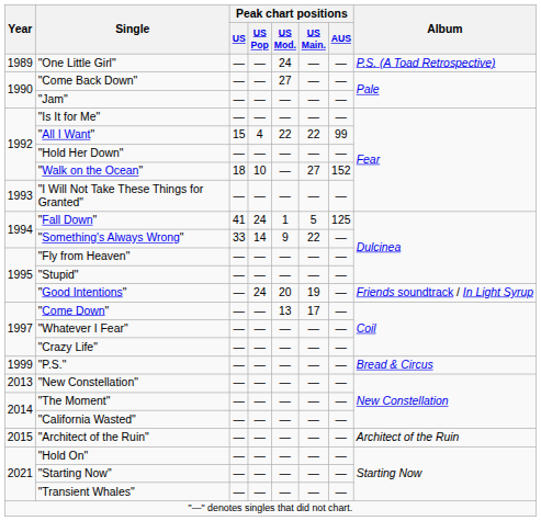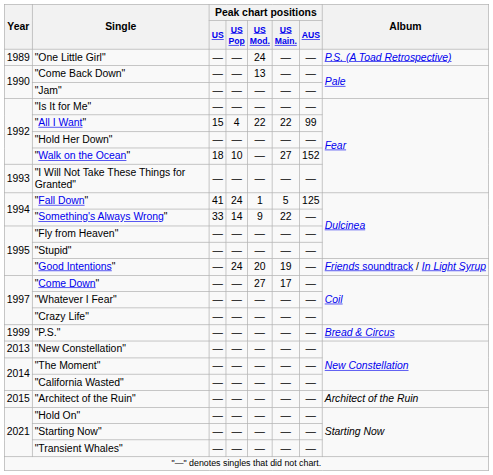"Come Back Down" | Peak chart positions / US Mod.: 27 -> 13
"Come Down" | Peak chart positions / US Mod.: 13 -> 27
